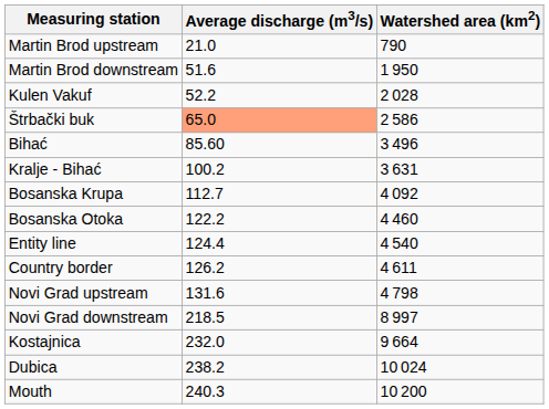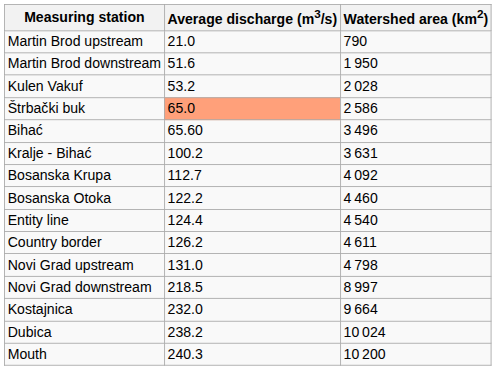Kulen Vakuf | Average discharge (m3/s): 52.2 -> 53.2
Bihać | Average discharge (m3/s): 85.60 -> 65.60
Novi Grad upstream | Average discharge (m3/s): 131.6 -> 131.0
